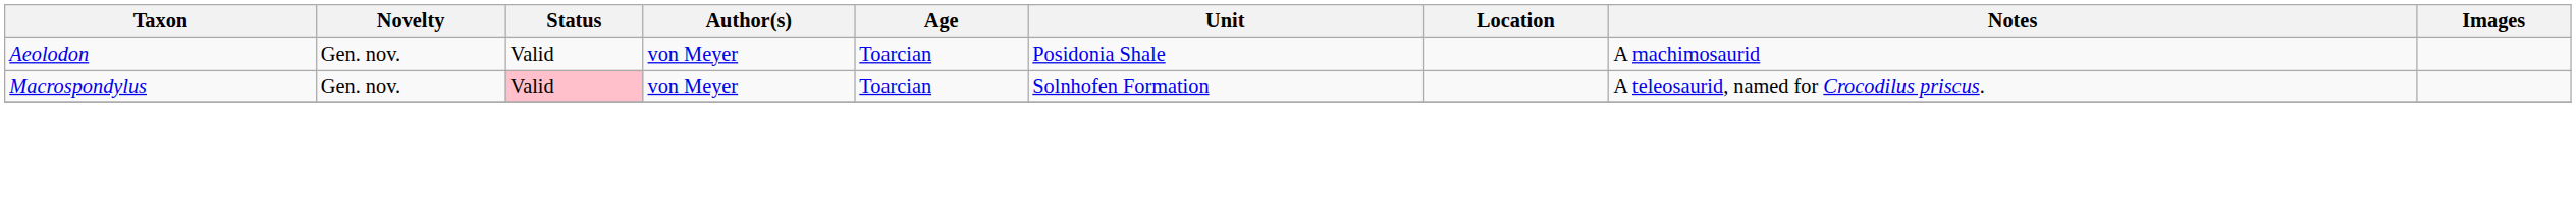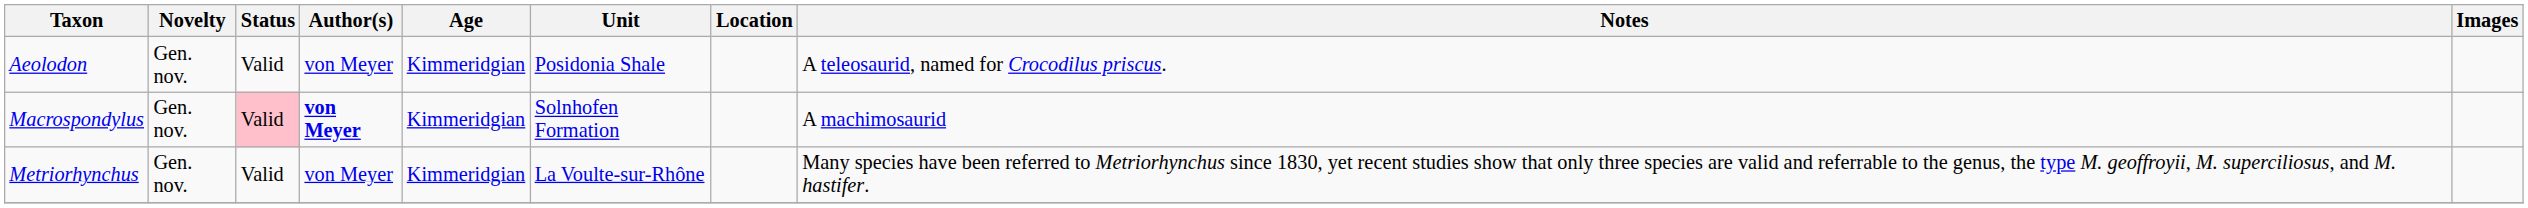Aeolodon | Age: Toarcian -> Kimmeridgian
Aeolodon | Notes: A machimosaurid -> A teleosaurid, named for Crocodilus priscus.
Macrospondylus | Author(s): normal -> bold
Macrospondylus | Age: Toarcian -> Kimmeridgian
Macrospondylus | Notes: A teleosaurid, named for Crocodilus priscus. -> A machimosaurid
+ row: Metriorhynchus | Gen. nov. | Valid | von Meyer | Kimmeridgian | La Voulte-sur-Rhône | Many species have been referred to Metriorhynchus since 1830, yet recent studies show that only three species are valid and referrable to the genus, the type M. geoffroyii, M. superciliosus, and M. hastifer.
